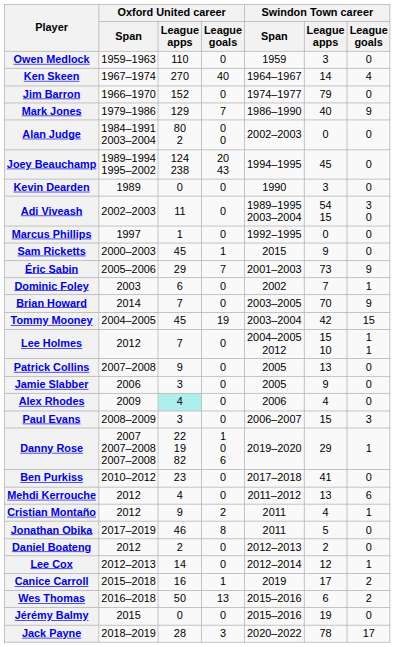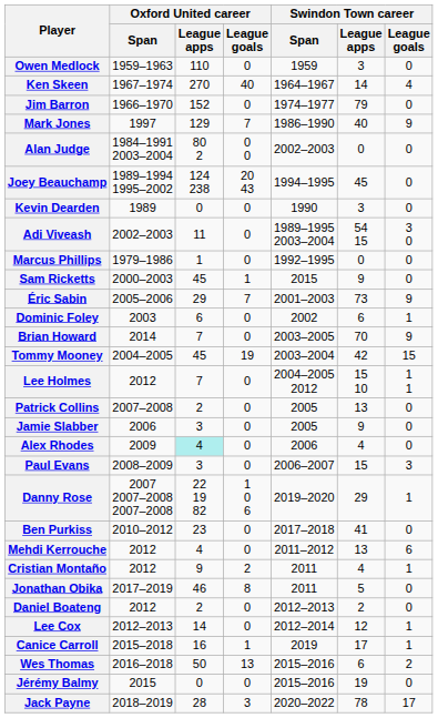Mark Jones | Oxford United career / Span: 1979–1986 -> 1997
Marcus Phillips | Oxford United career / Span: 1997 -> 1979–1986
Dominic Foley | Swindon Town career / League apps: 7 -> 6
Patrick Collins | Oxford United career / League apps: 9 -> 2
Canice Carroll | Swindon Town career / League goals: 2 -> 1
